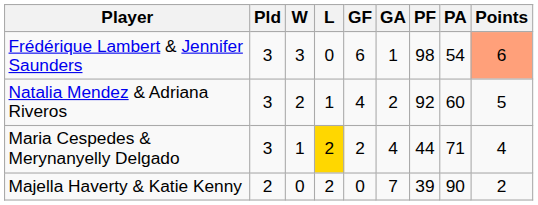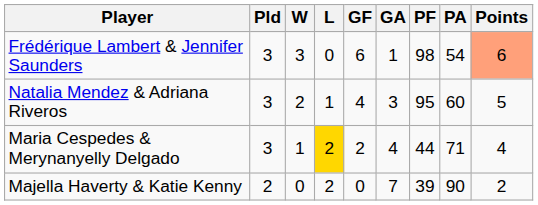Natalia Mendez & Adriana Riveros | GA: 2 -> 3
Natalia Mendez & Adriana Riveros | PF: 92 -> 95
